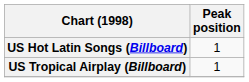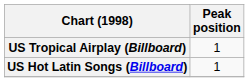rows swapped: US Hot Latin Songs (Billboard) <-> US Tropical Airplay (Billboard)
